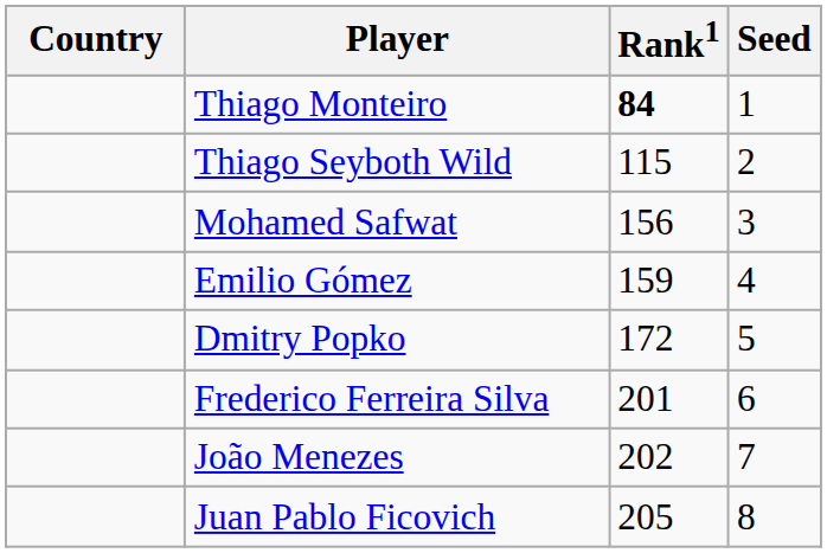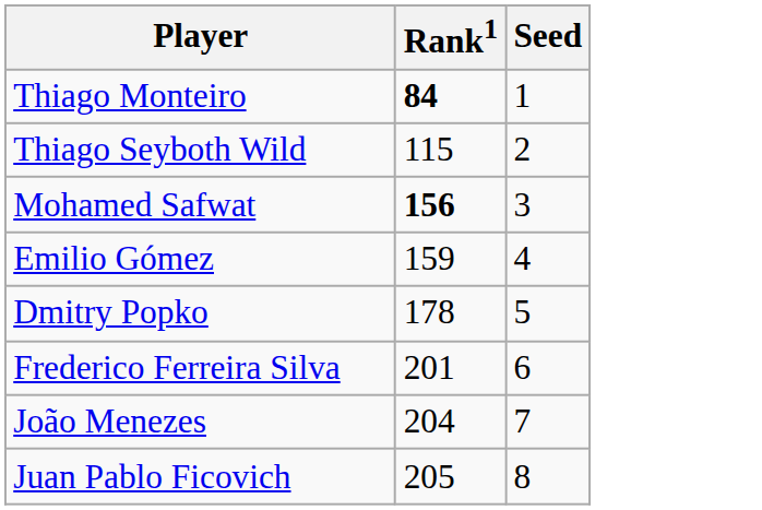- column: Country
Mohamed Safwat | Rank1: normal -> bold
Dmitry Popko | Rank1: 172 -> 178
João Menezes | Rank1: 202 -> 204
